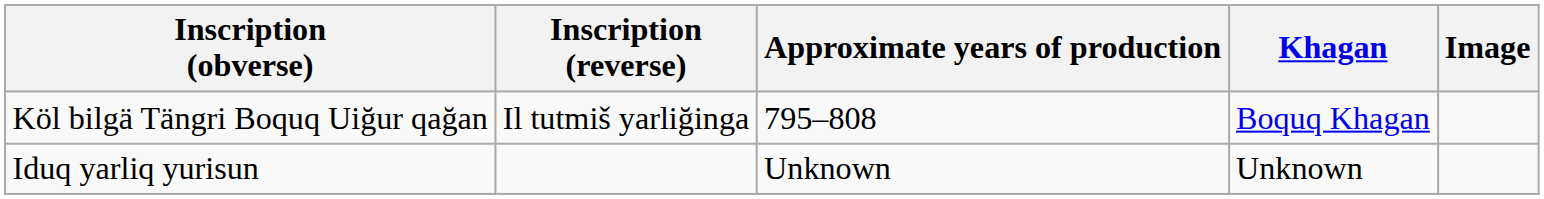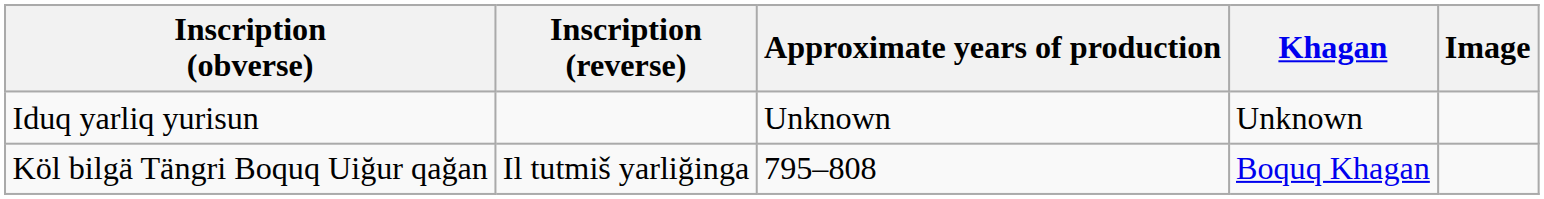rows swapped: Köl bilgä Tängri Boquq Uiğur qağan <-> Iduq yarliq yurisun
